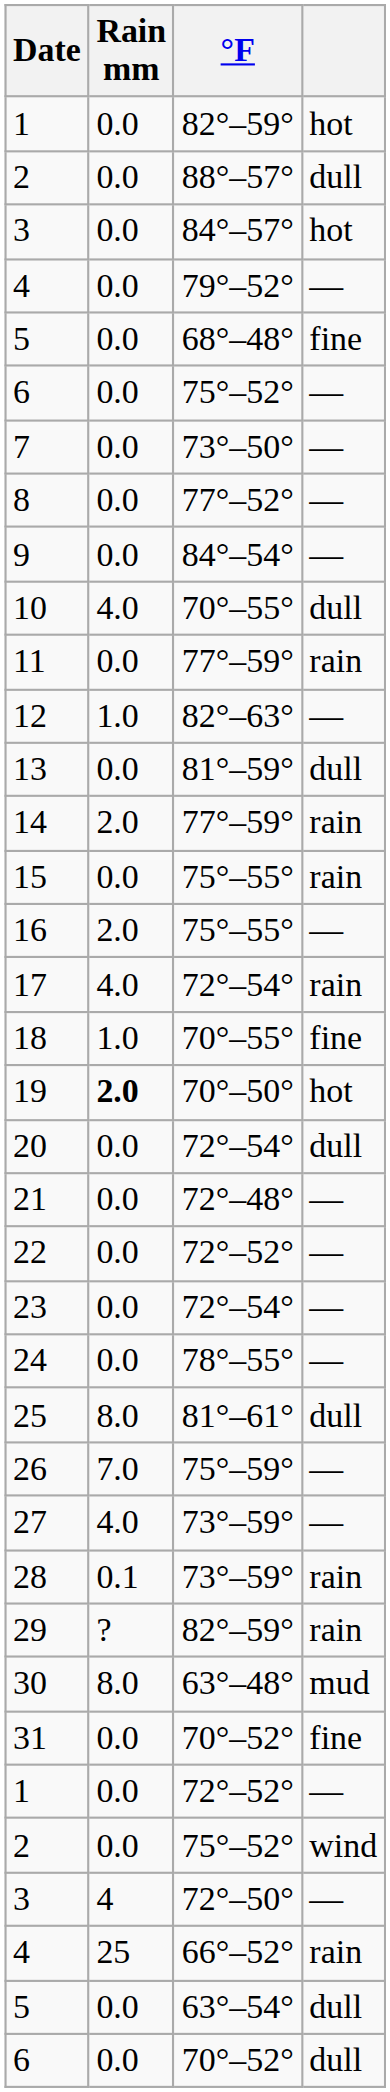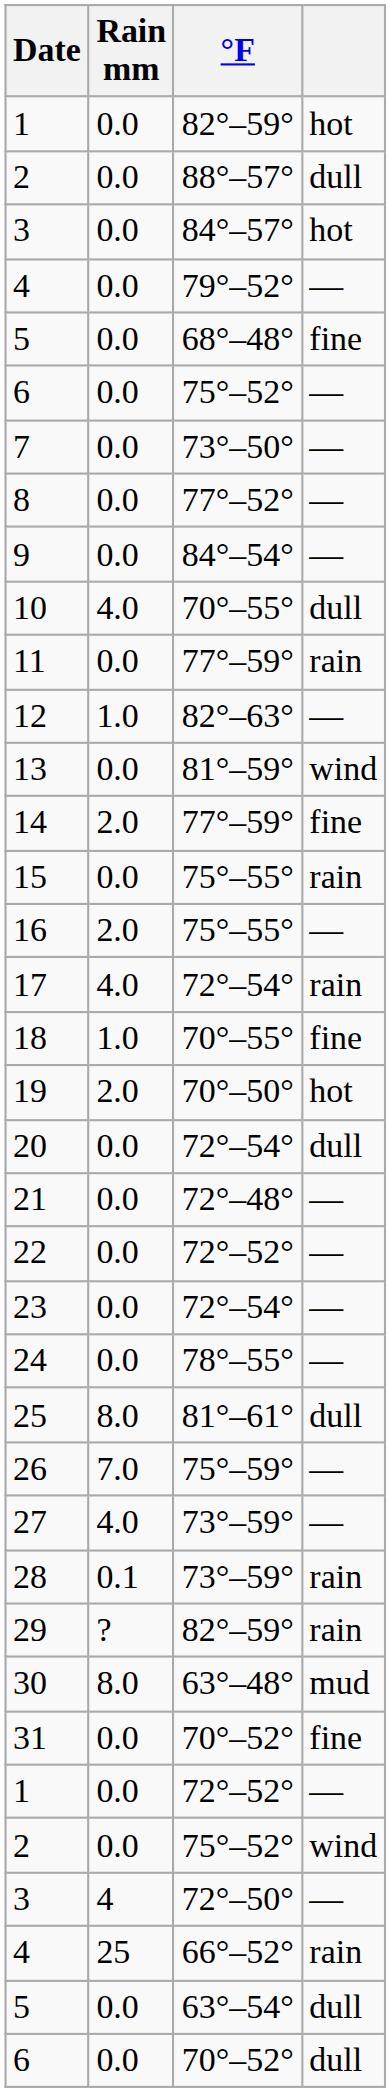13 | column 4: dull -> wind
14 | column 4: rain -> fine
19 | Rain mm: bold -> normal
